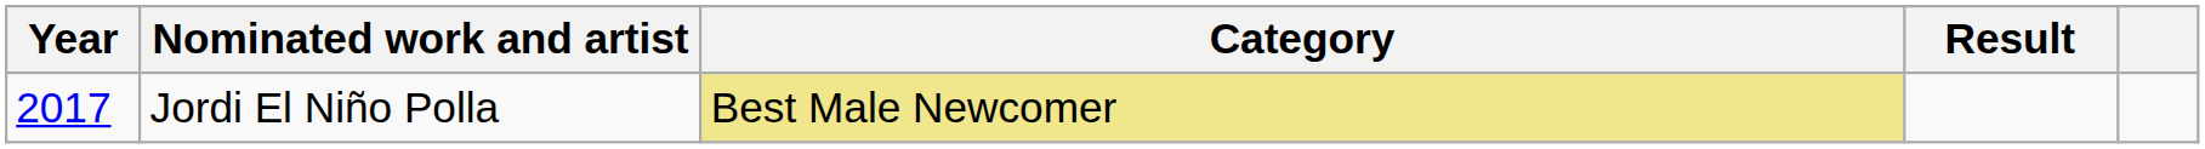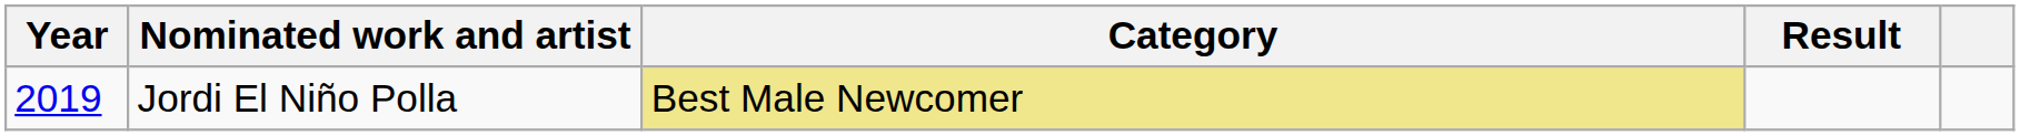Jordi El Niño Polla | Year: 2017 -> 2019
